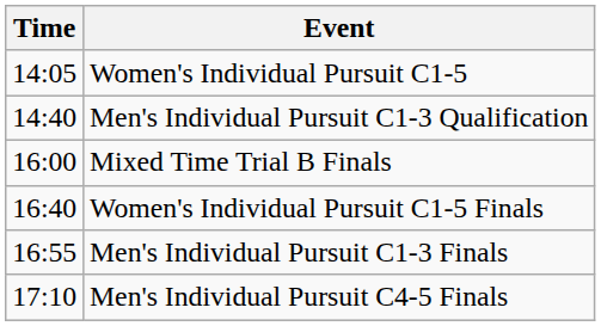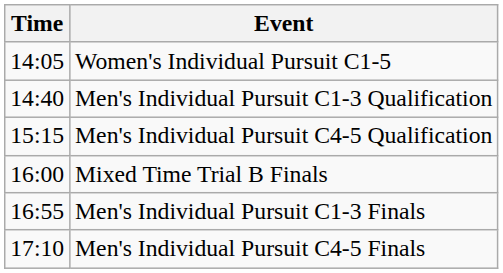+ row: 15:15 | Men's Individual Pursuit C4-5 Qualification
- row: 16:40 | Women's Individual Pursuit C1-5 Finals
